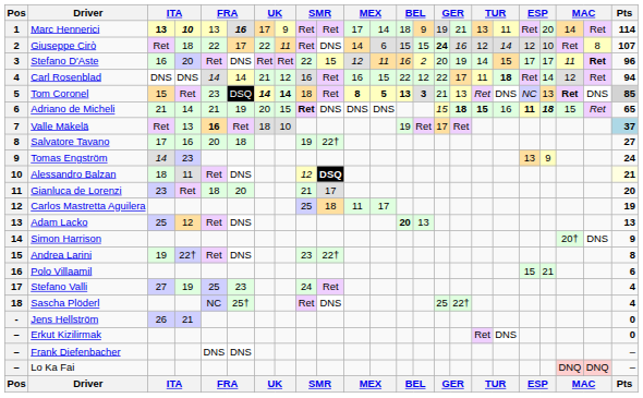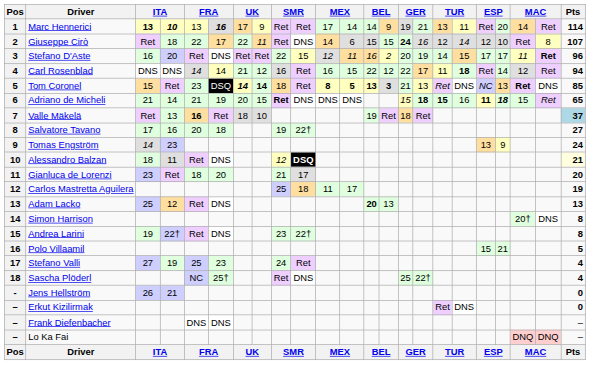Marc Hennerici | column 13: 18 -> 14
Tom Coronel | Pts: lightgrey background -> no background
Valle Mäkelä | column 15: 17 -> 18
Simon Harrison | Pts: 9 -> 8
Polo Villaamil | Pts: 6 -> 5
